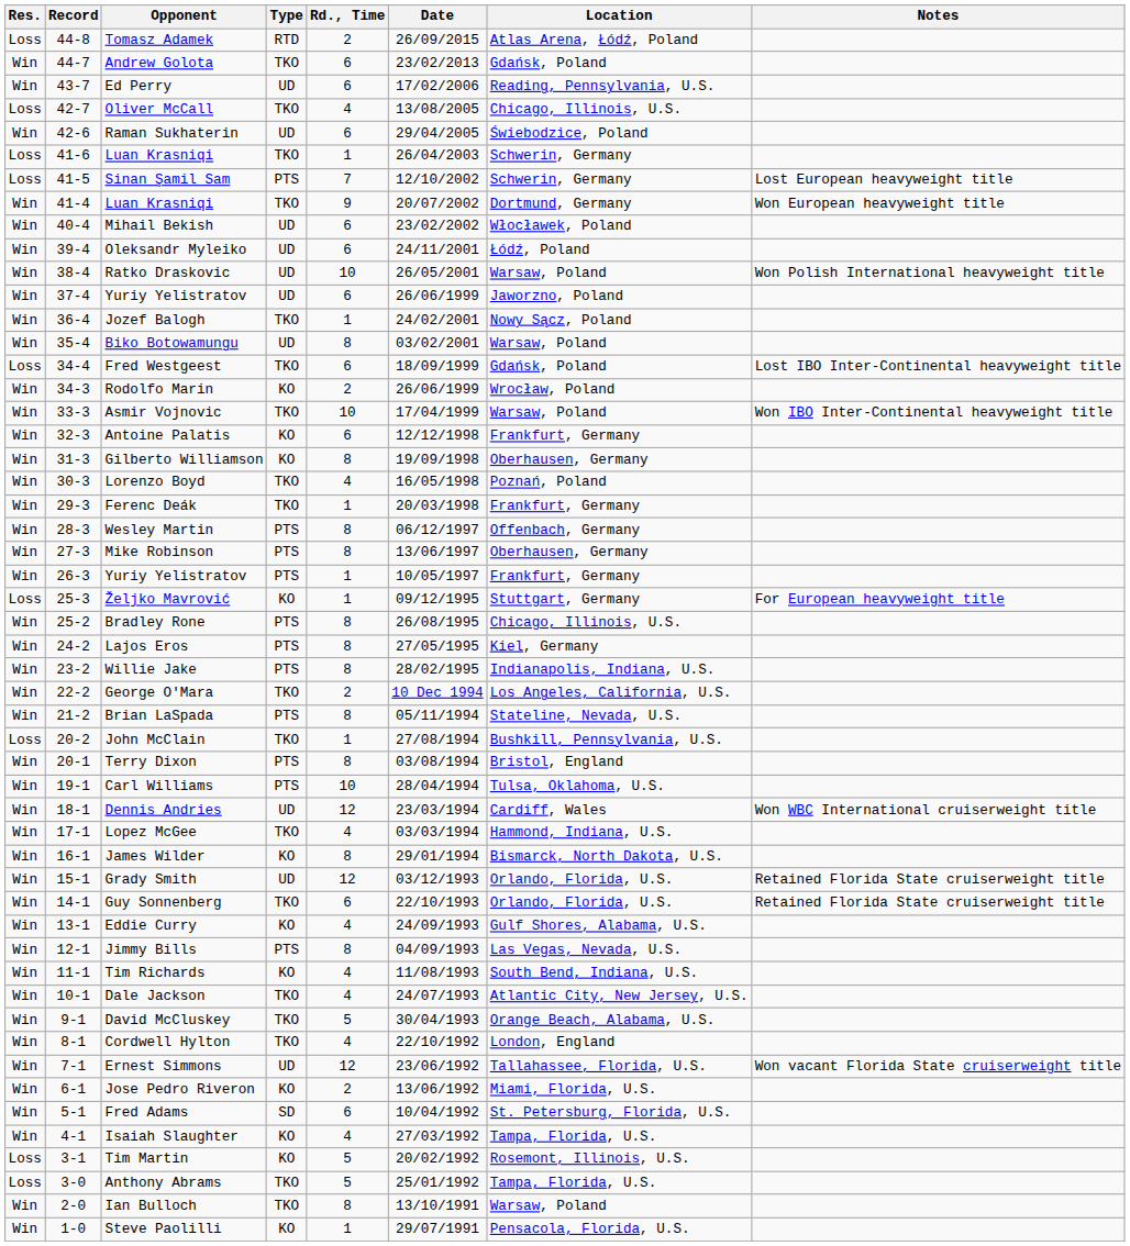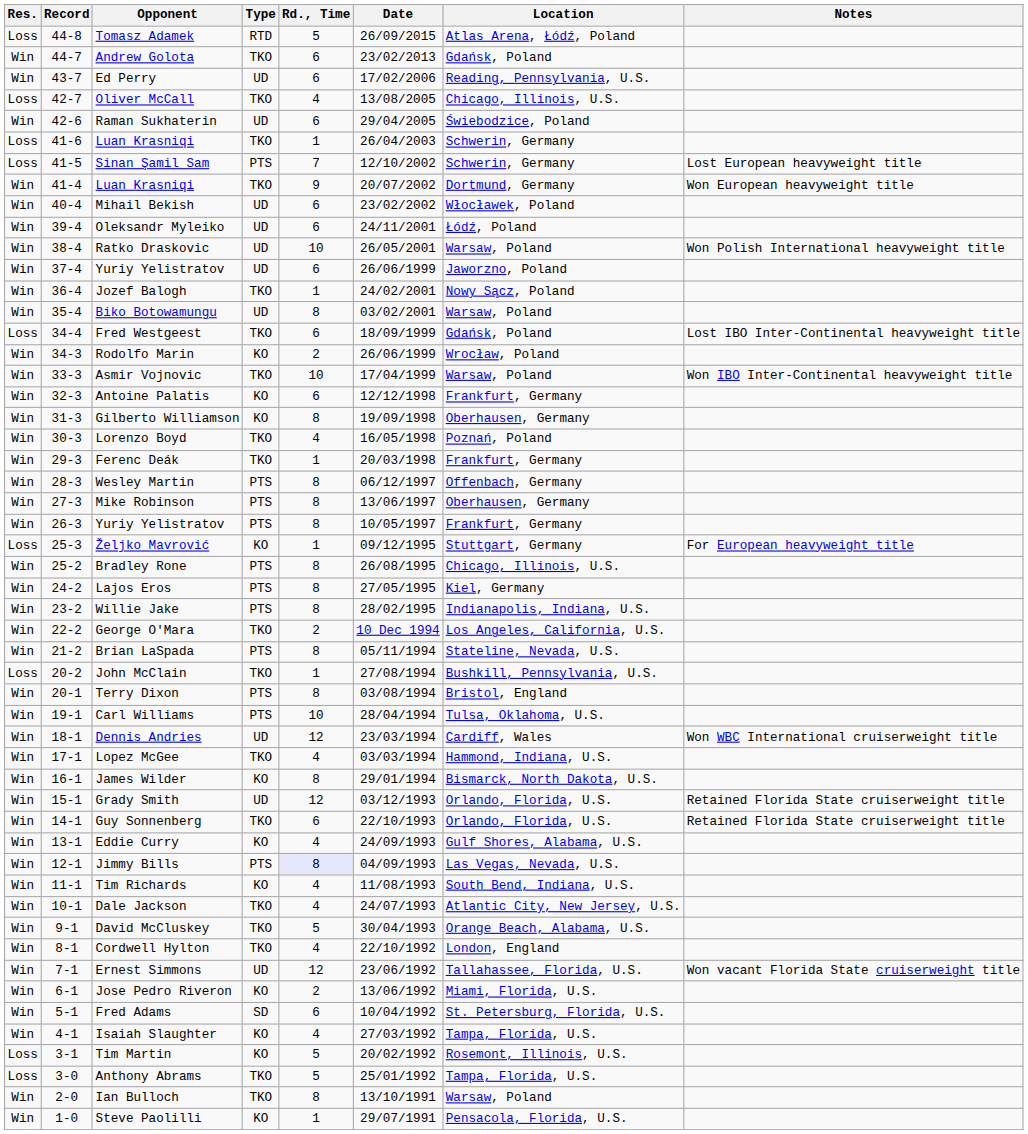Tomasz Adamek | Rd., Time: 2 -> 5
26-3 / Yuriy Yelistratov | Rd., Time: 1 -> 8
Jimmy Bills | Rd., Time: no background -> lavender background
